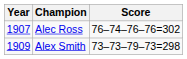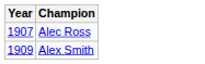- column: Score | 76–74–76–76=302 | 73–73–79–73=298
